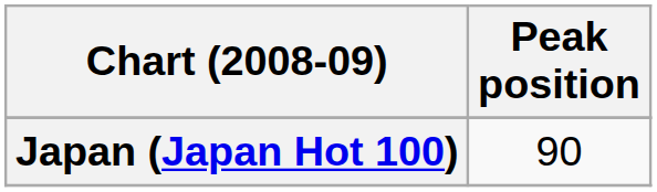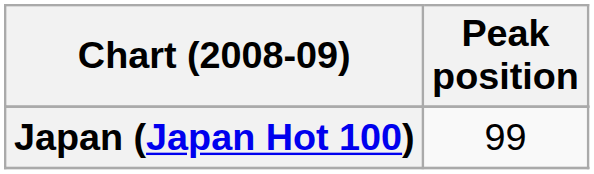Japan (Japan Hot 100) | Peak position: 90 -> 99
